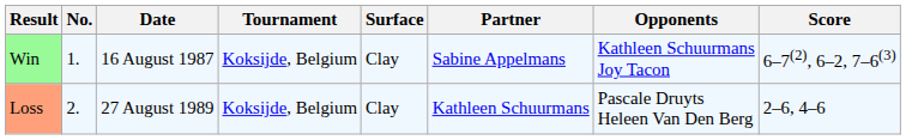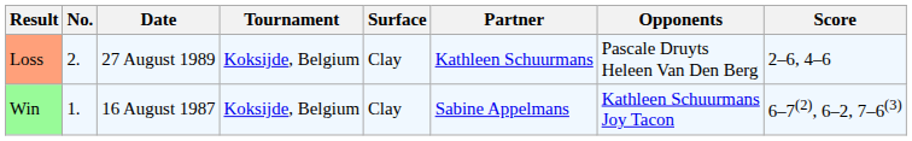rows swapped: Win <-> Loss
